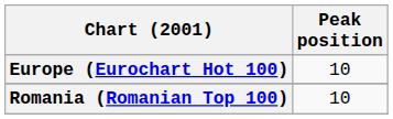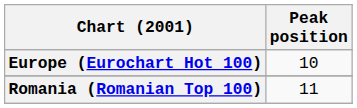Romania (Romanian Top 100) | Peak position: 10 -> 11
